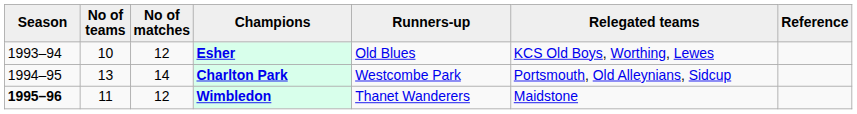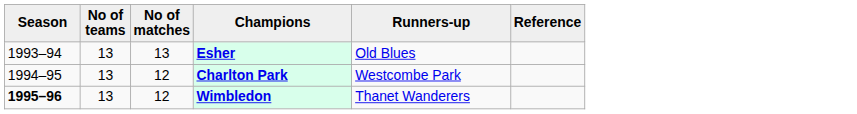- column: Relegated teams | KCS Old Boys, Worthing, Lewes | Portsmouth, Old Alleynians, Sidcup | Maidstone
Esher | No of teams: 10 -> 13
Esher | No of matches: 12 -> 13
Charlton Park | No of matches: 14 -> 12
Wimbledon | No of teams: 11 -> 13
